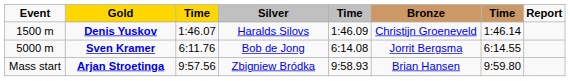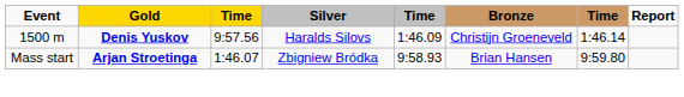Denis Yuskov | column 3: 1:46.07 -> 9:57.56
- row: 5000 m | Sven Kramer | 6:11.76 | Bob de Jong | 6:14.08 | Jorrit Bergsma | 6:14.55
Arjan Stroetinga | column 3: 9:57.56 -> 1:46.07
